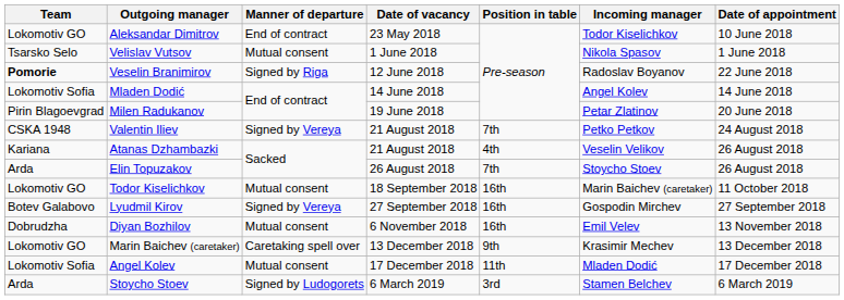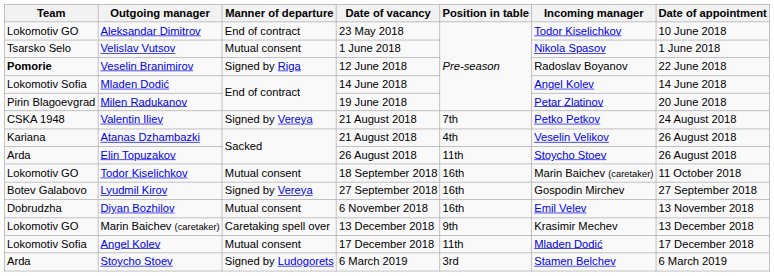Elin Topuzakov | Position in table: 7th -> 11th
